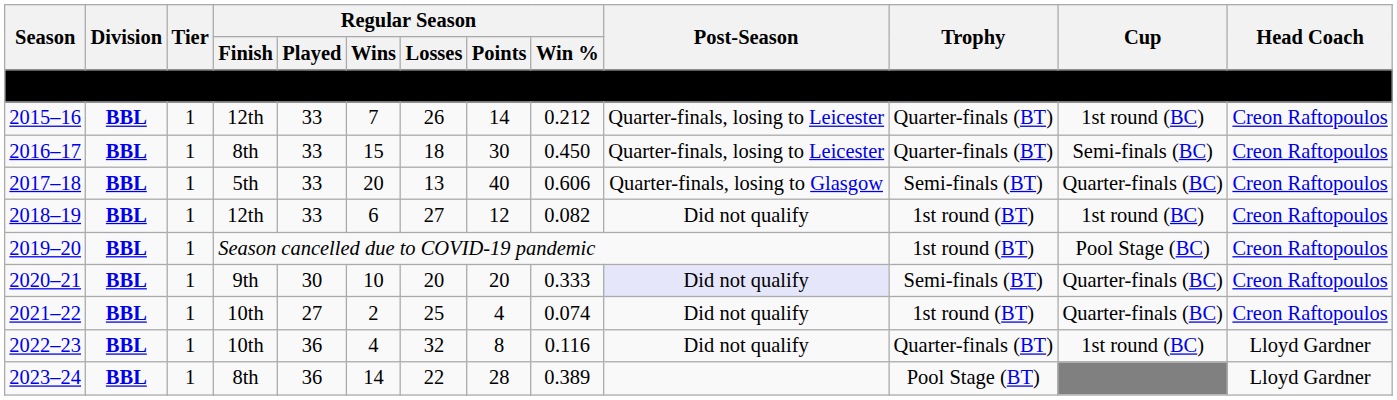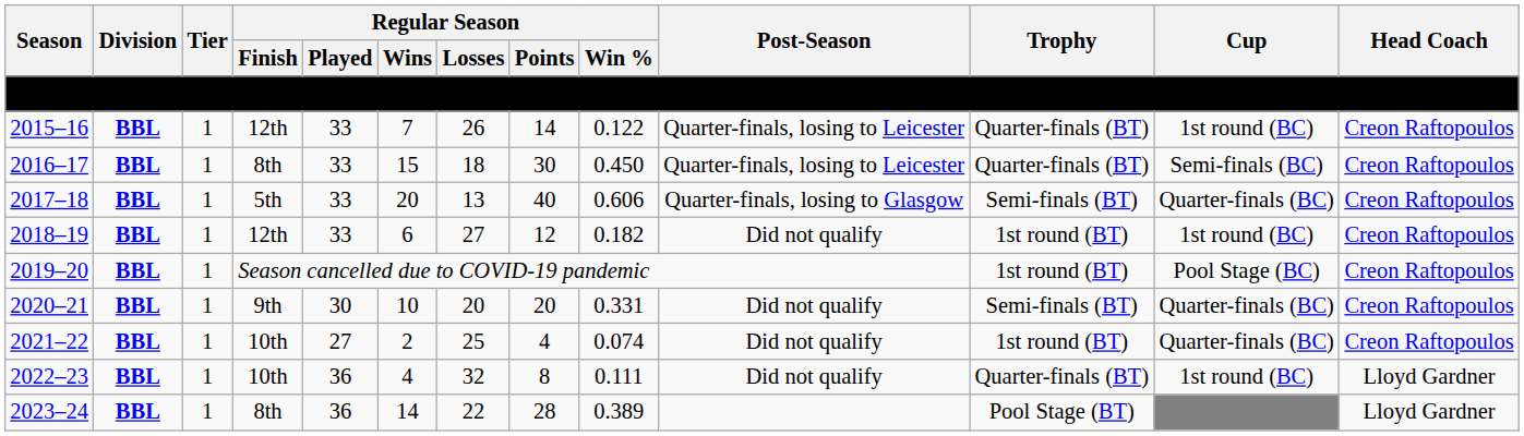2015–16 | Regular Season / Win %: 0.212 -> 0.122
2018–19 | Regular Season / Win %: 0.082 -> 0.182
2020–21 | Regular Season / Win %: 0.333 -> 0.331
2020–21 | Post-Season: lavender background -> no background
2022–23 | Regular Season / Win %: 0.116 -> 0.111
